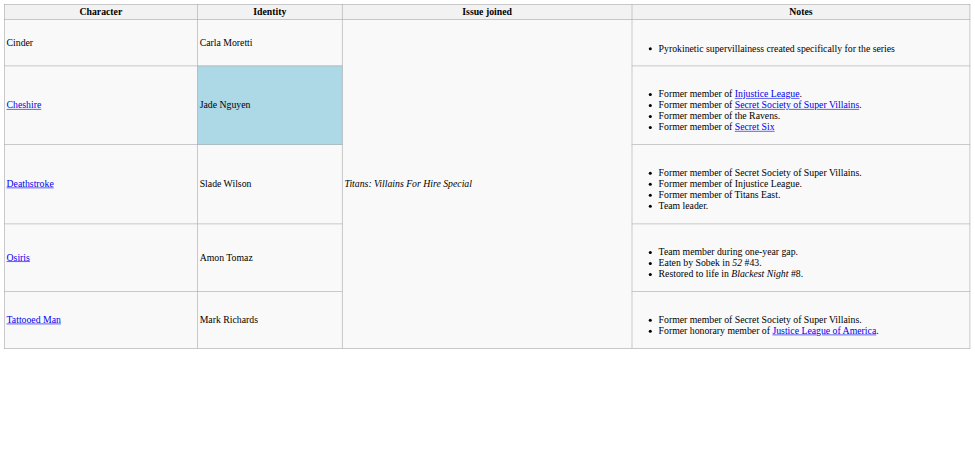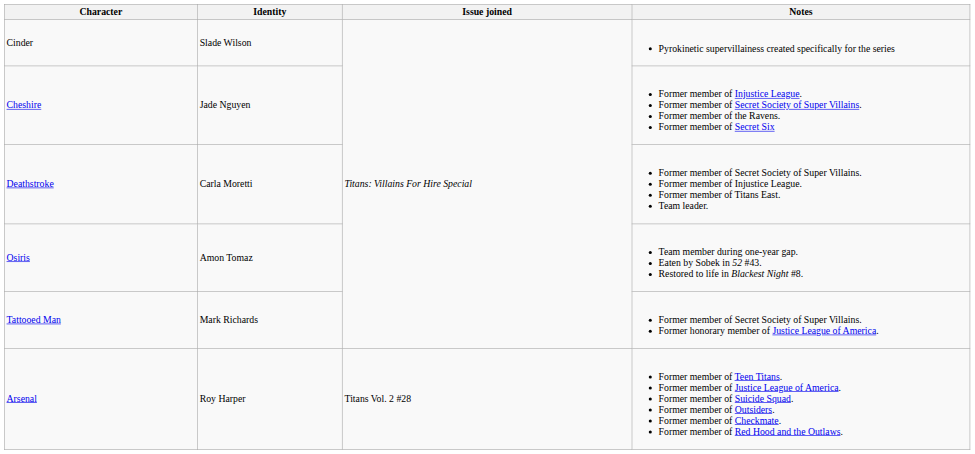Cinder | Identity: Carla Moretti -> Slade Wilson
Cheshire | Identity: lightblue background -> no background
Deathstroke | Identity: Slade Wilson -> Carla Moretti
+ row: Arsenal | Roy Harper | Titans Vol. 2 #28 | Former member of Teen Titans. Former member of Justice League of America. Former member of Suicide Squad. Former member of Outsiders. Former member of Checkmate. Former member of Red Hood and the Outlaws.
